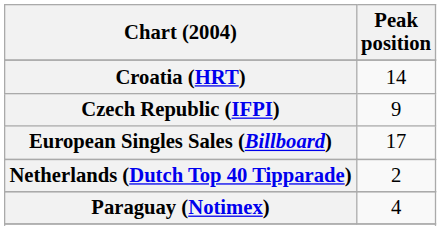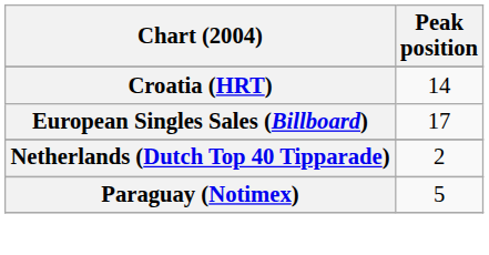- row: Czech Republic (IFPI) | 9
Paraguay (Notimex) | Peak position: 4 -> 5
